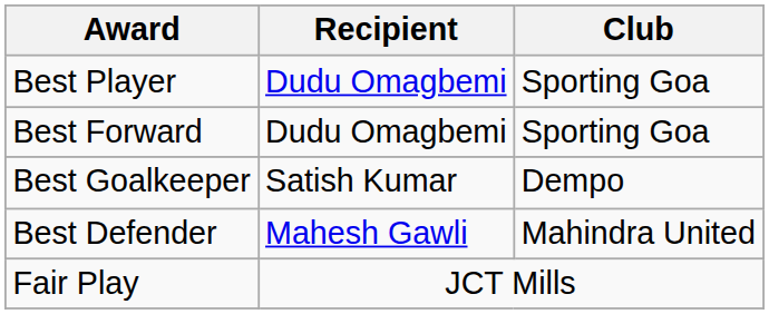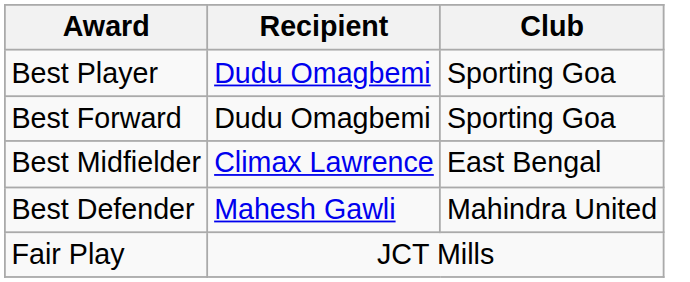+ row: Best Midfielder | Climax Lawrence | East Bengal
- row: Best Goalkeeper | Satish Kumar | Dempo
